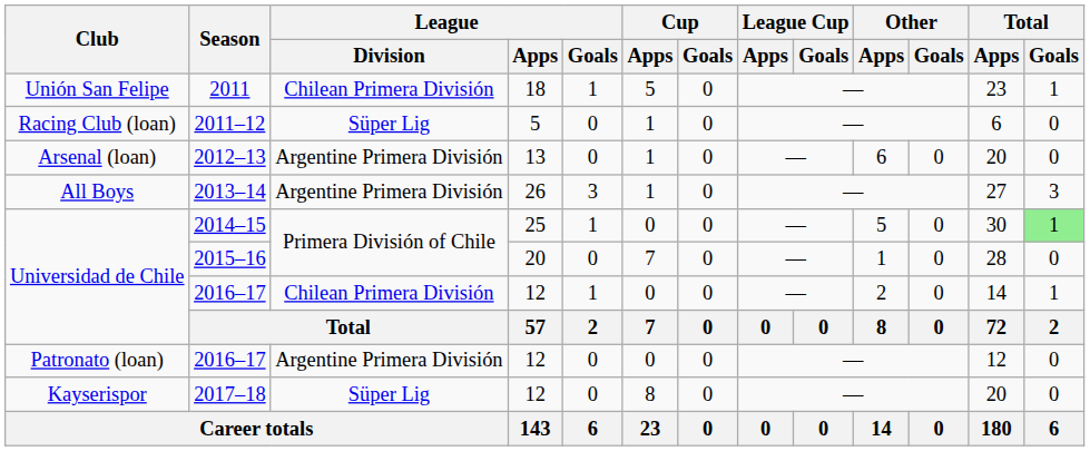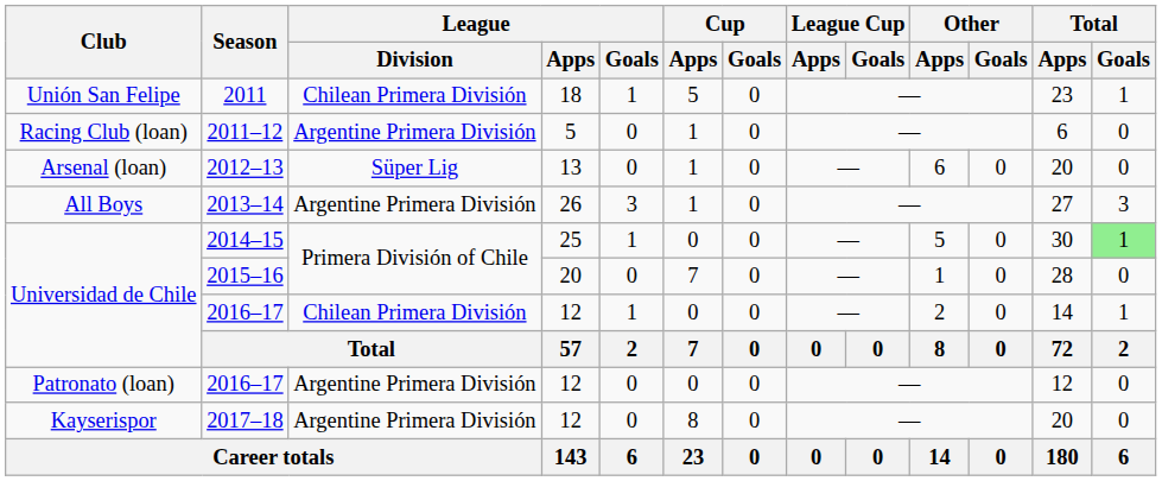2011–12 | League / Division: Süper Lig -> Argentine Primera División
2012–13 | League / Division: Argentine Primera División -> Süper Lig
2017–18 | League / Division: Süper Lig -> Argentine Primera División
